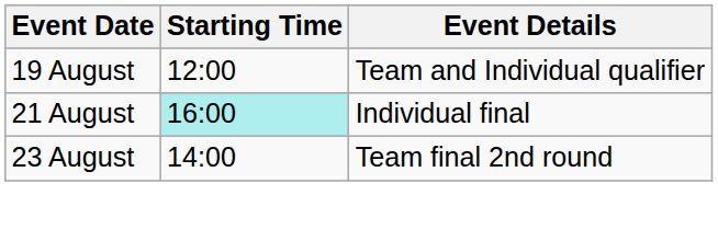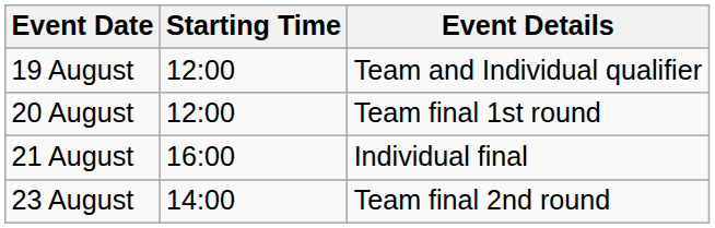+ row: 20 August | 12:00 | Team final 1st round
21 August | Starting Time: paleturquoise background -> no background
